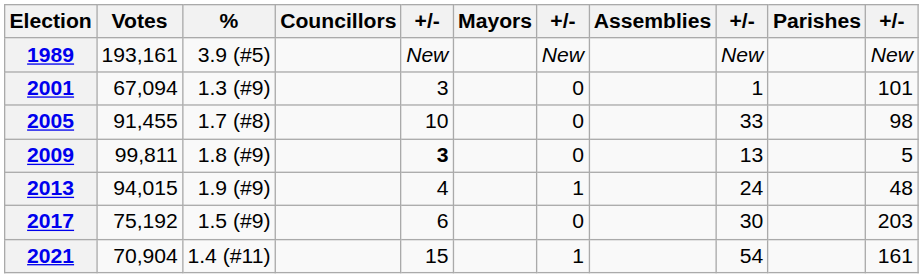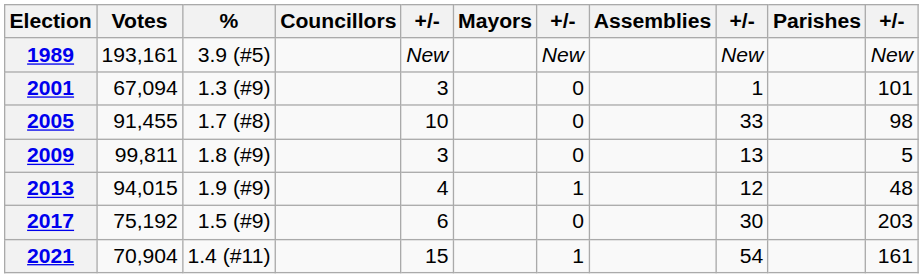2009 | column 5: bold -> normal
2013 | column 9: 24 -> 12
